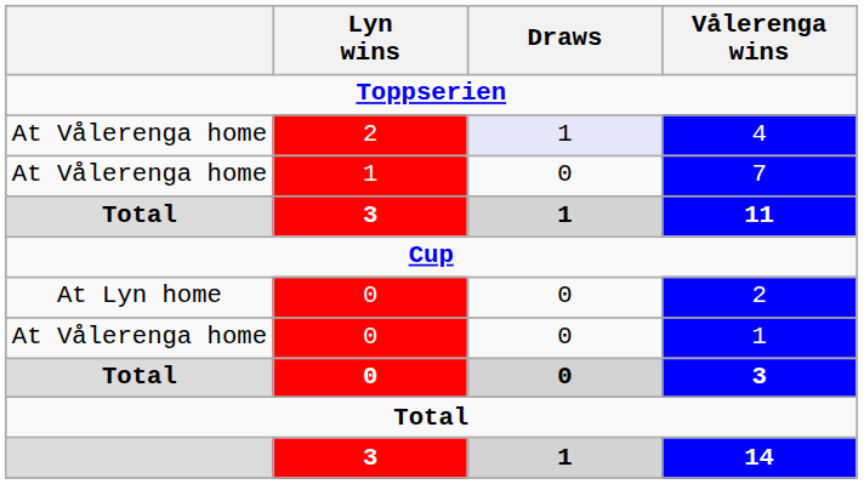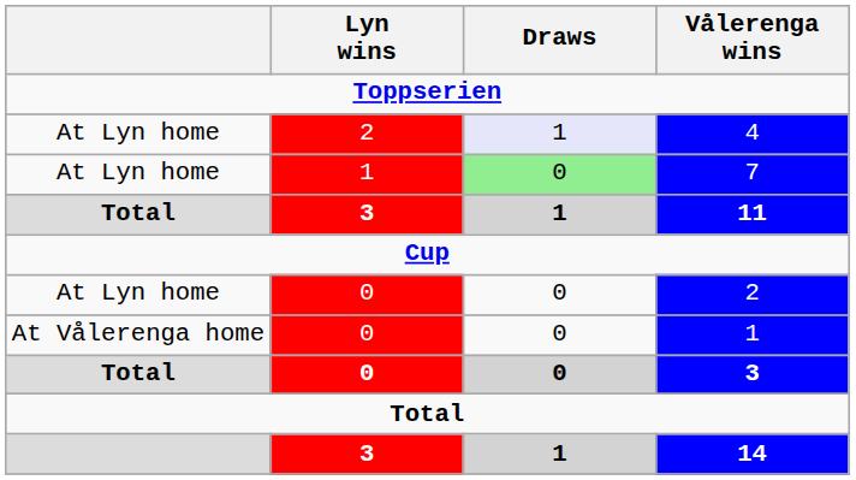4 | column 1: At Vålerenga home -> At Lyn home
7 | column 1: At Vålerenga home -> At Lyn home
7 | Draws: no background -> lightgreen background
